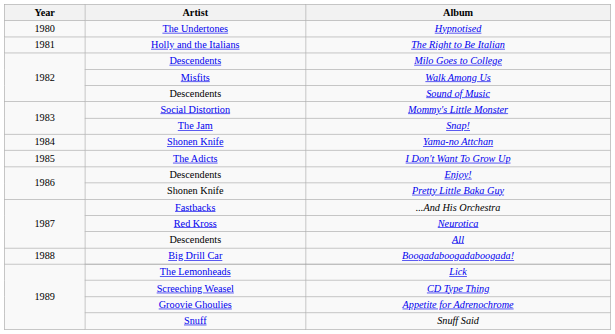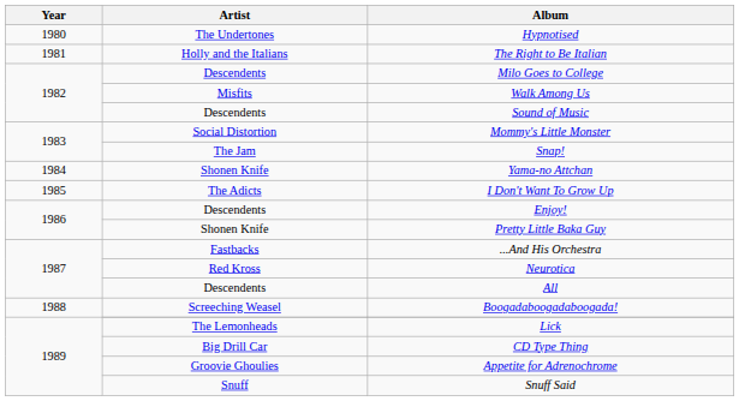Boogadaboogadaboogada! | Artist: Big Drill Car -> Screeching Weasel
CD Type Thing | Artist: Screeching Weasel -> Big Drill Car
